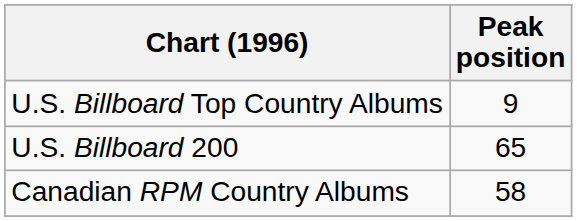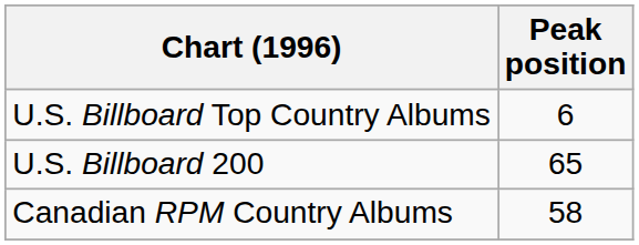U.S. Billboard Top Country Albums | Peak position: 9 -> 6
